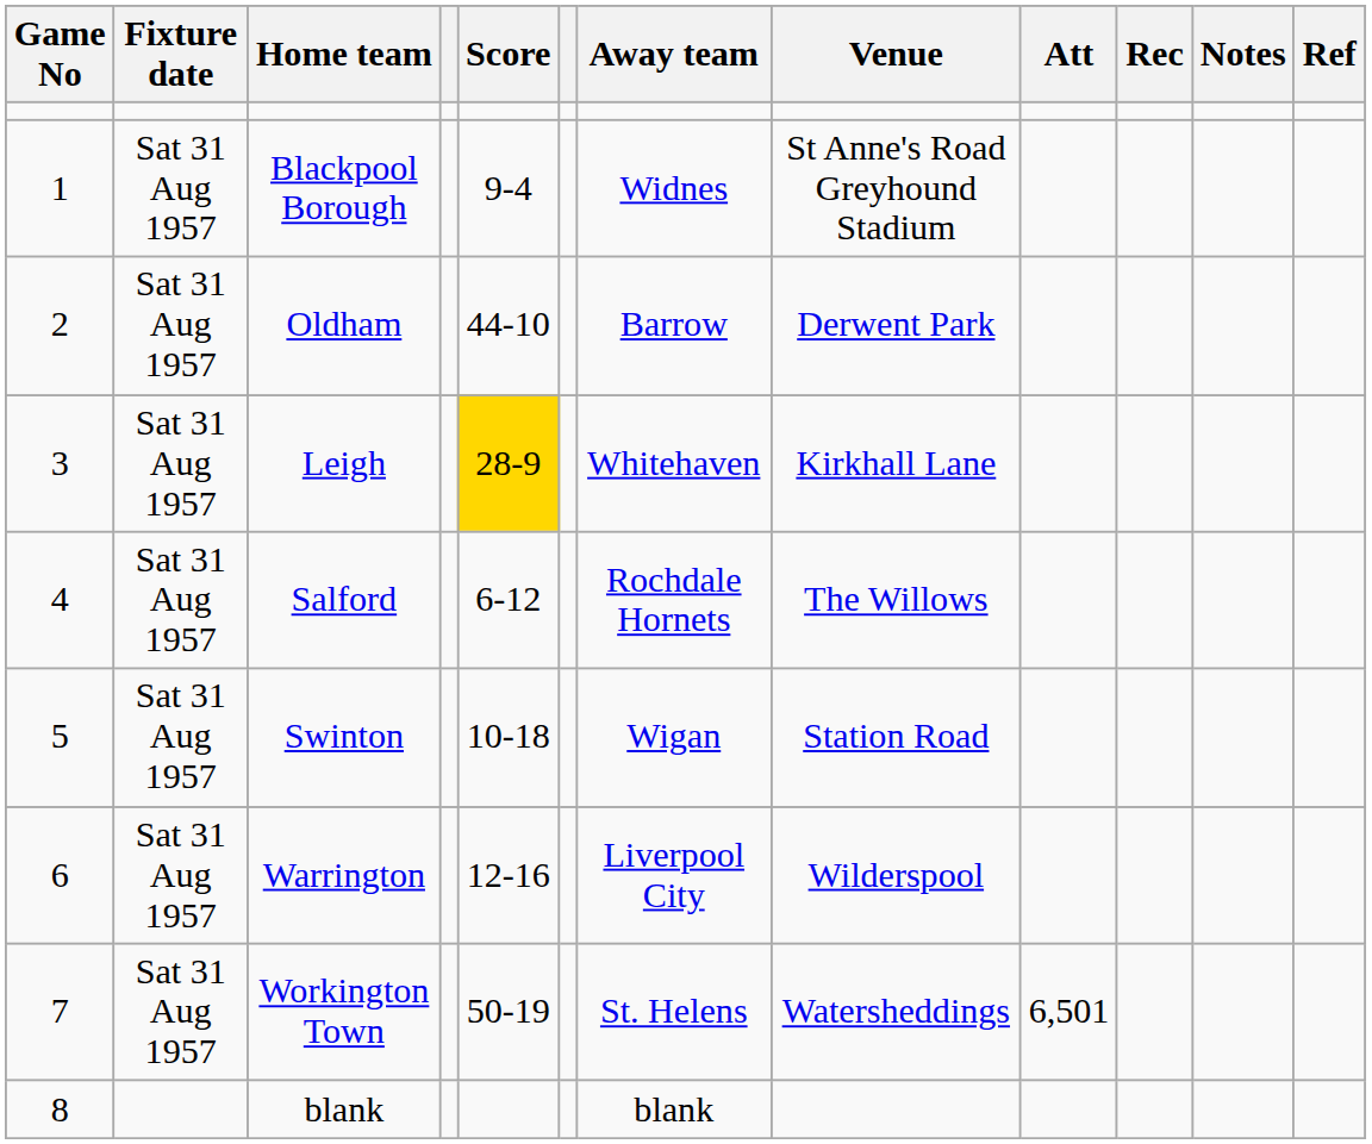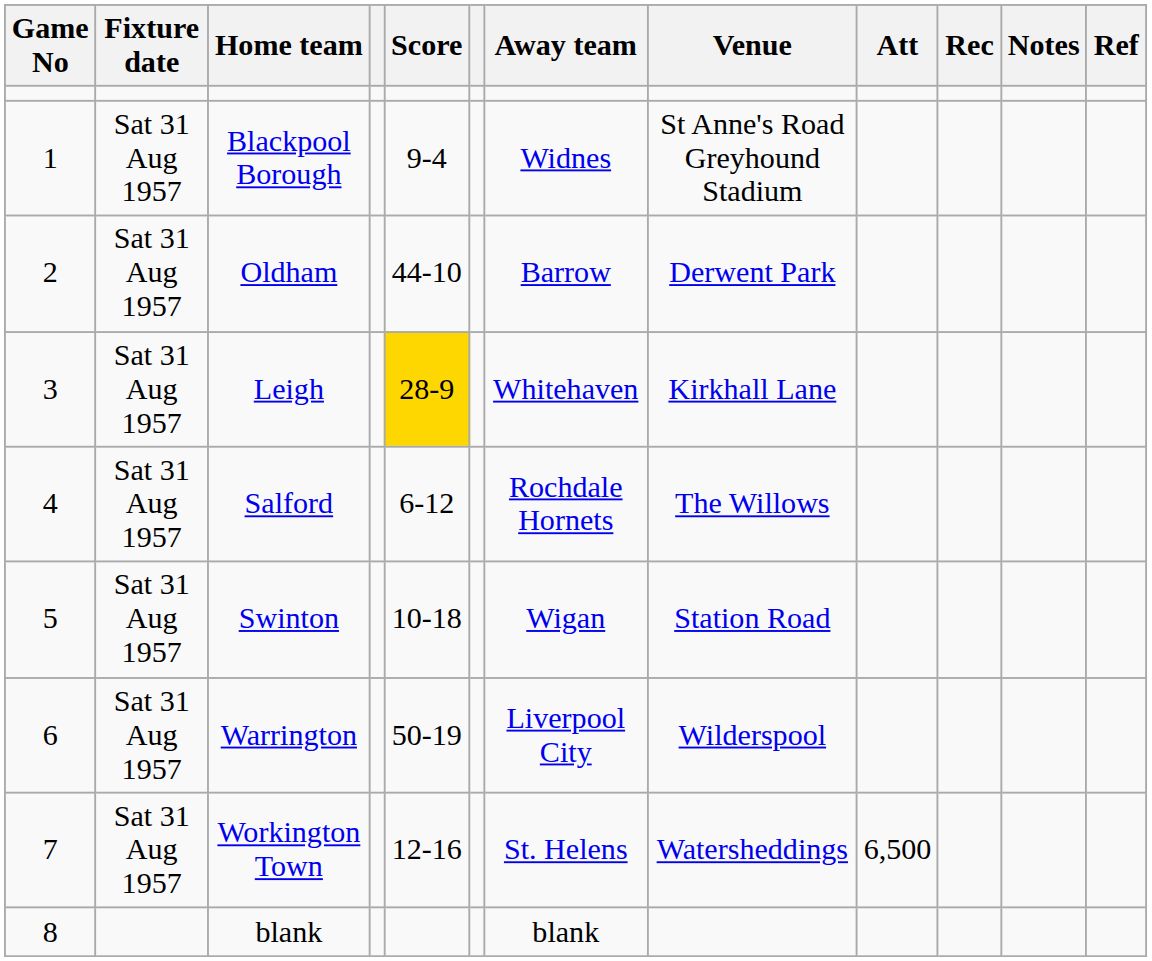Warrington | Score: 12-16 -> 50-19
Workington Town | Score: 50-19 -> 12-16
Workington Town | Att: 6,501 -> 6,500
